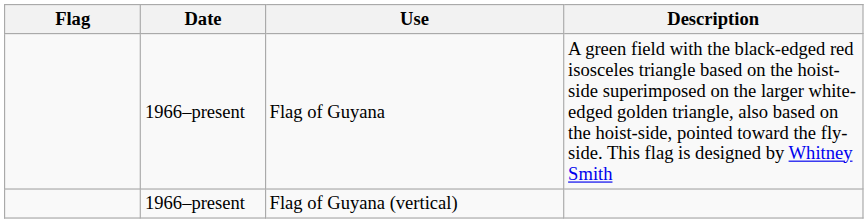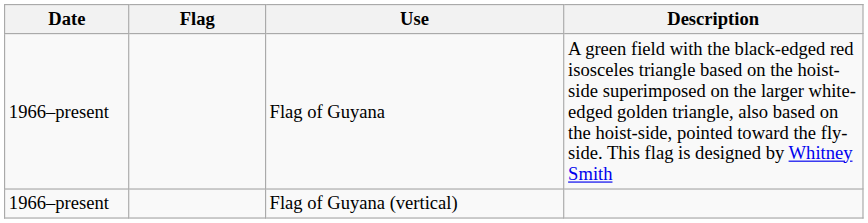columns swapped: Flag <-> Date
